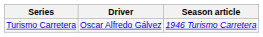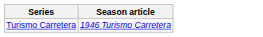- column: Driver | Oscar Alfredo Gálvez
